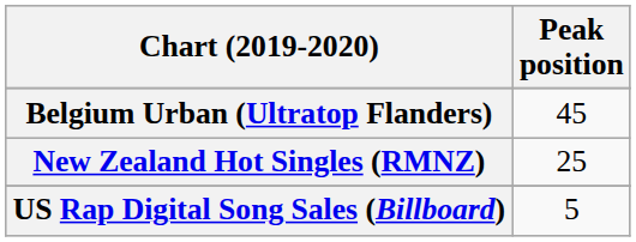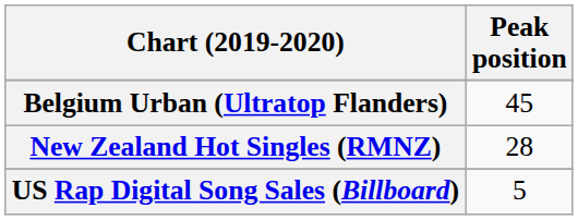New Zealand Hot Singles (RMNZ) | Peak position: 25 -> 28
